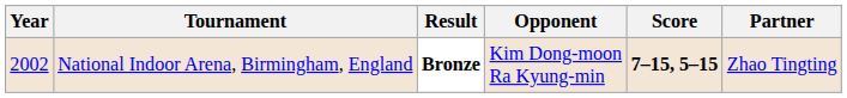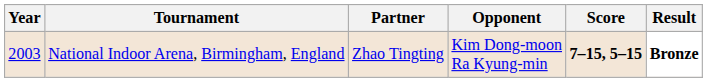columns swapped: Partner <-> Result
National Indoor Arena, Birmingham, England | Year: 2002 -> 2003
